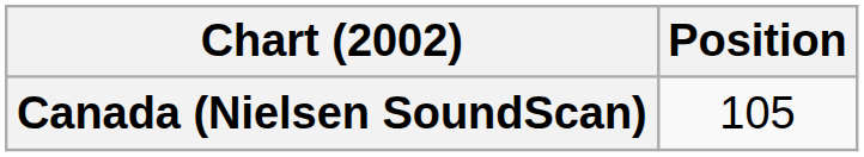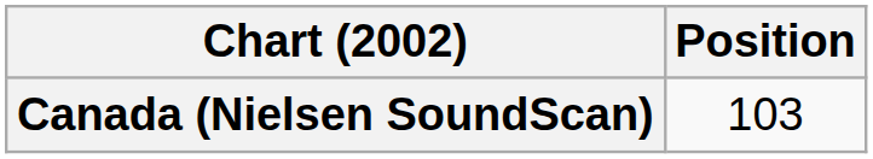Canada (Nielsen SoundScan) | Position: 105 -> 103
